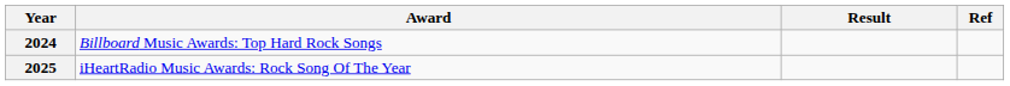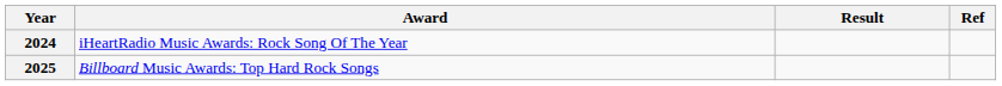2024 | Award: Billboard Music Awards: Top Hard Rock Songs -> iHeartRadio Music Awards: Rock Song Of The Year
2025 | Award: iHeartRadio Music Awards: Rock Song Of The Year -> Billboard Music Awards: Top Hard Rock Songs
